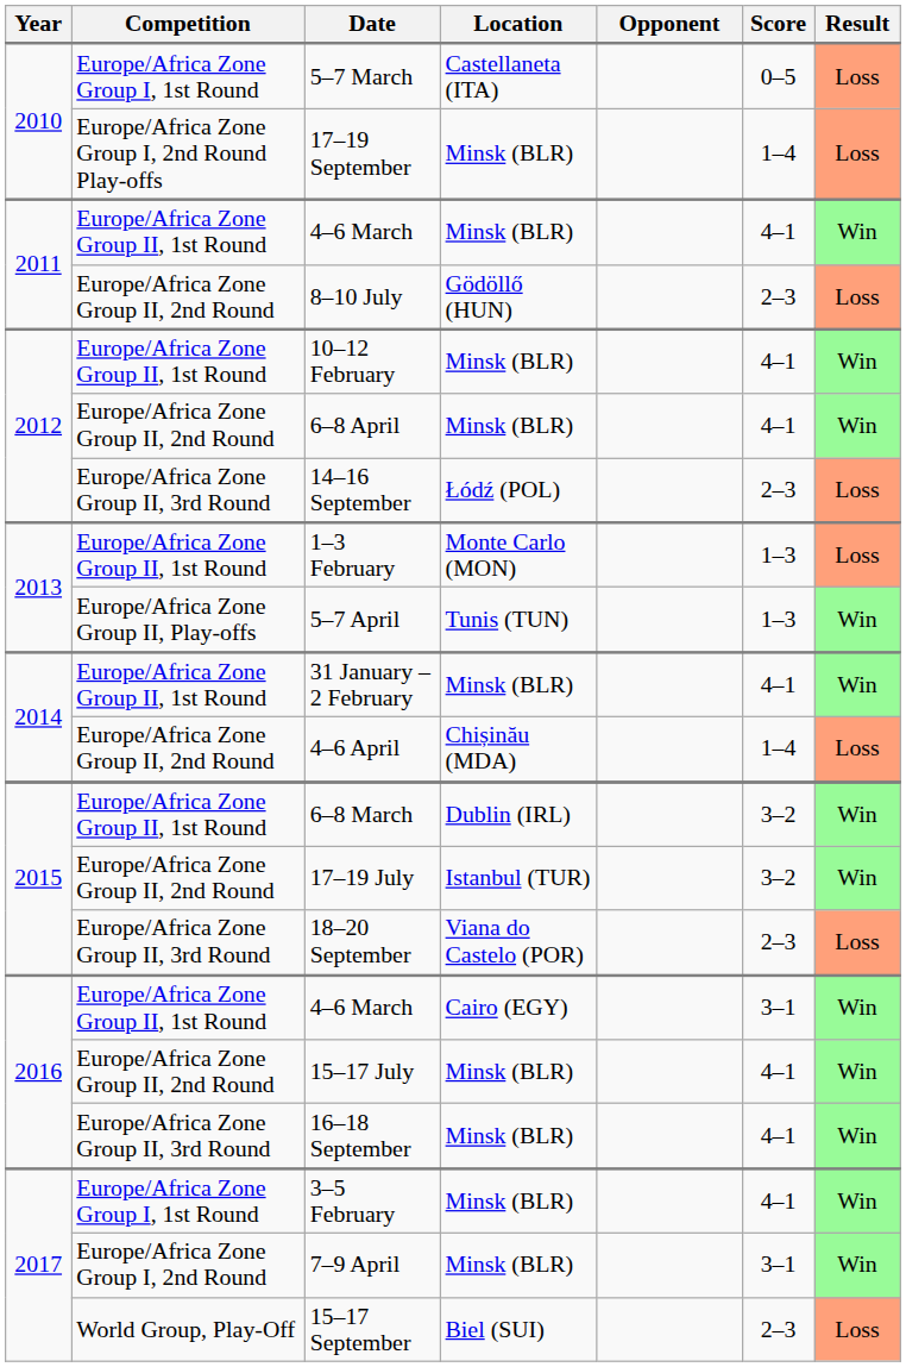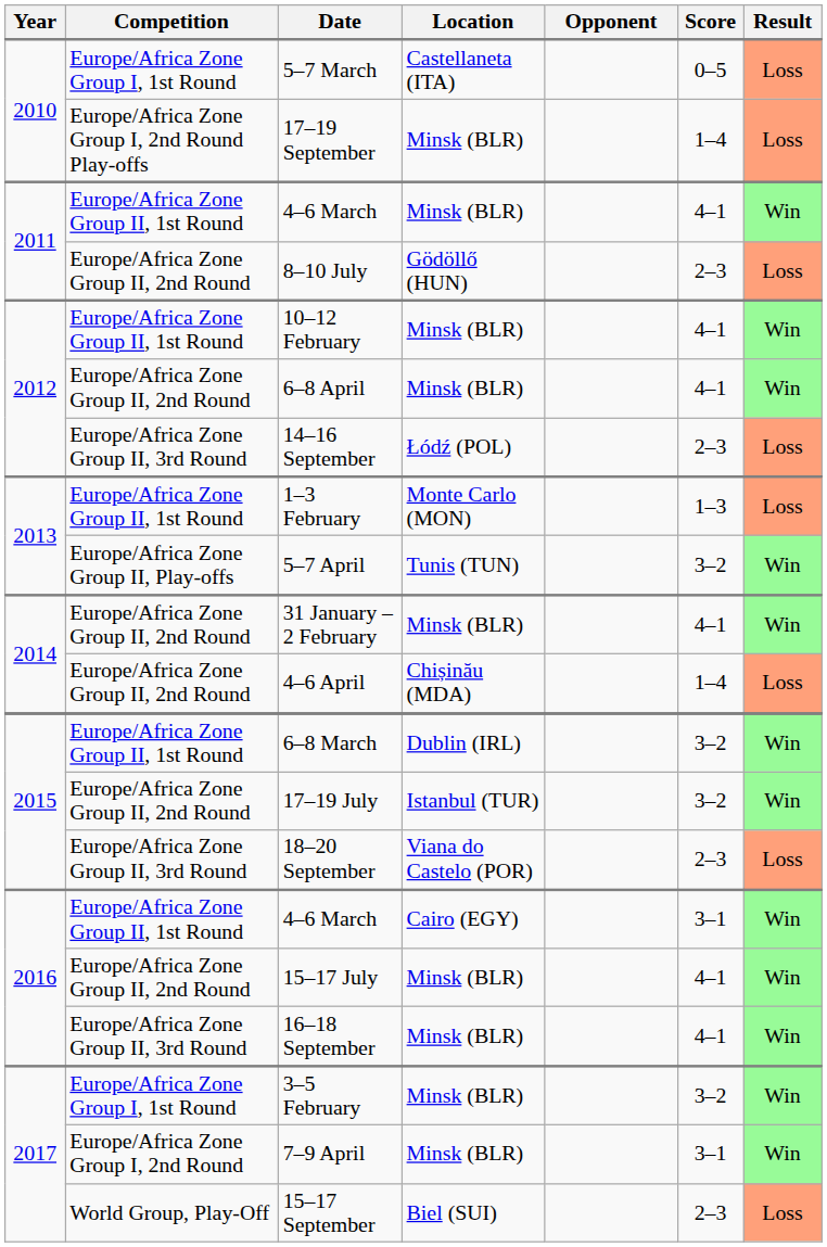5–7 April | Score: 1–3 -> 3–2
31 January – 2 February | Competition: Europe/Africa Zone Group II, 1st Round -> Europe/Africa Zone Group II, 2nd Round
3–5 February | Score: 4–1 -> 3–2
